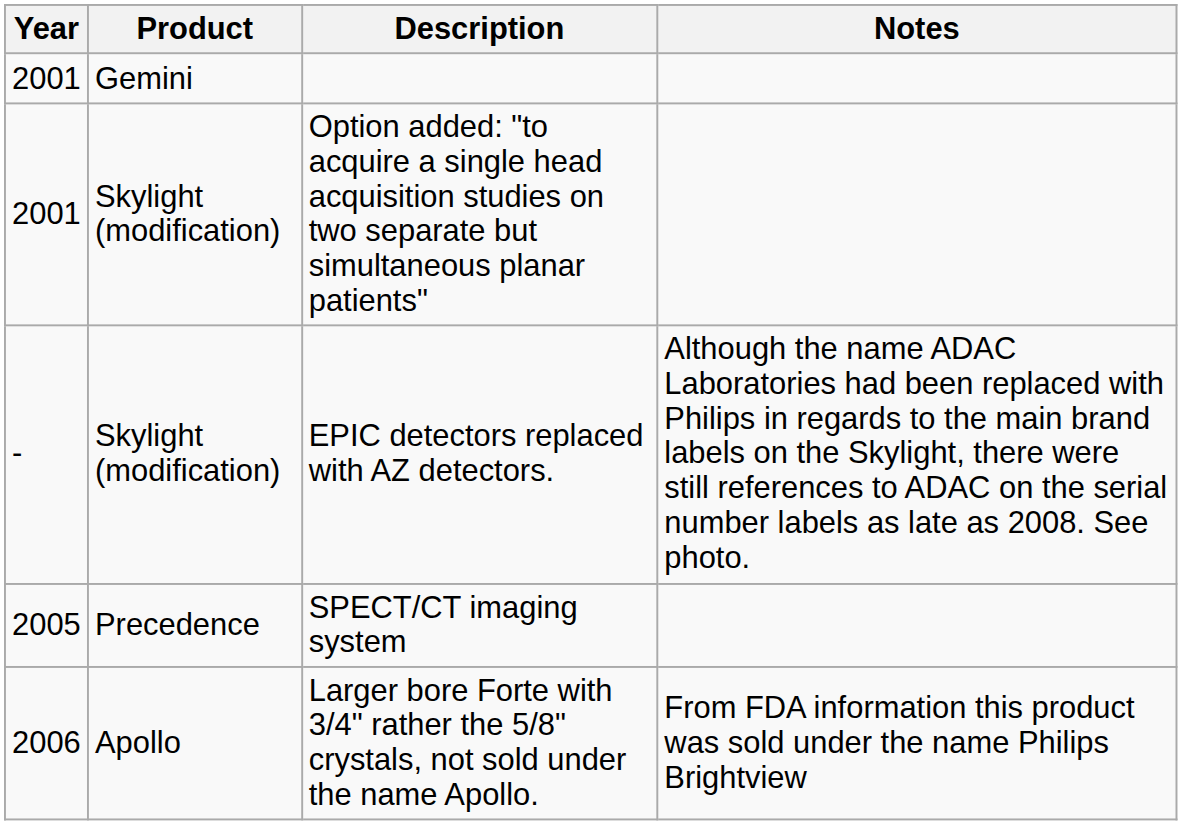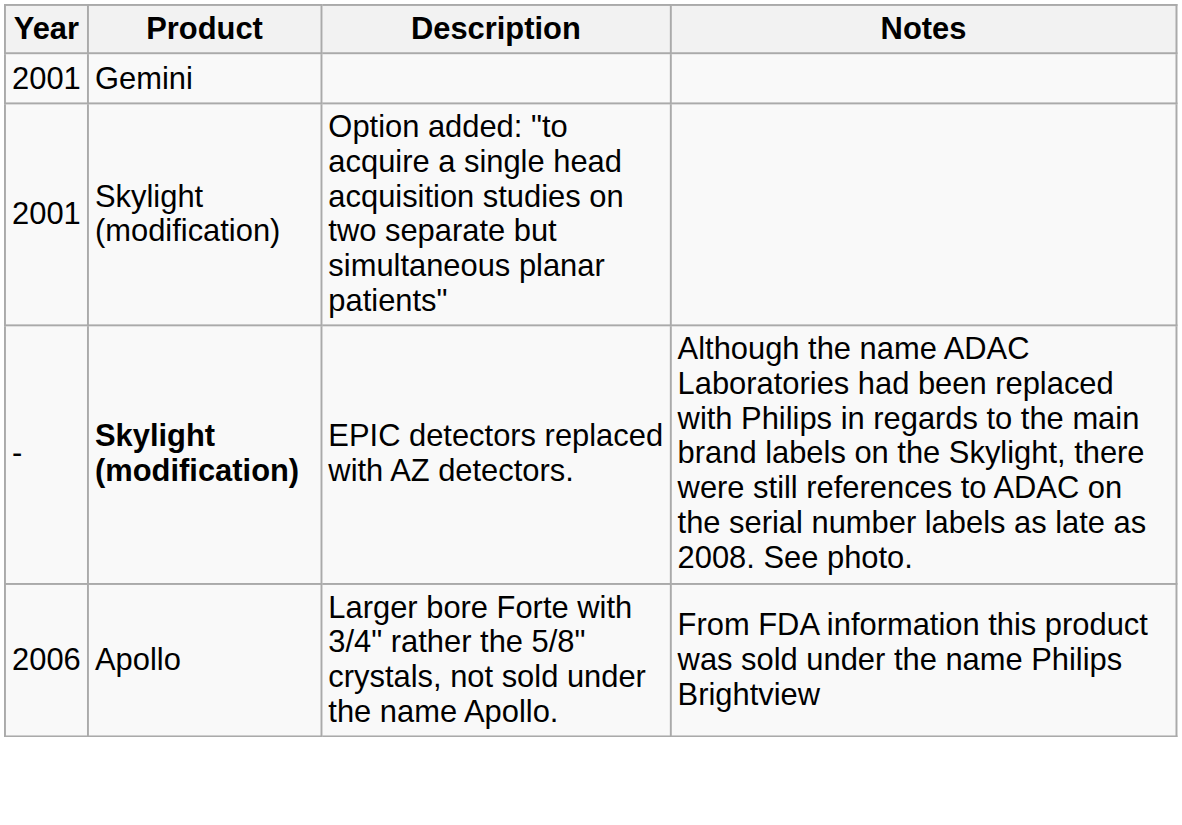EPIC detectors replaced with AZ detectors. | Product: normal -> bold
- row: 2005 | Precedence | SPECT/CT imaging system
